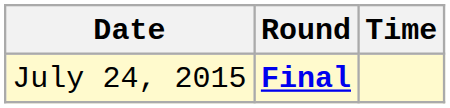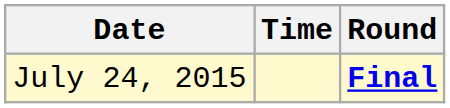columns swapped: Time <-> Round
